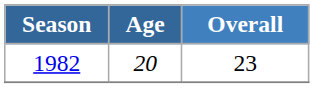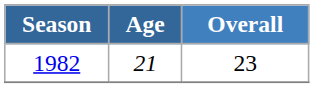1982 | Age: 20 -> 21
